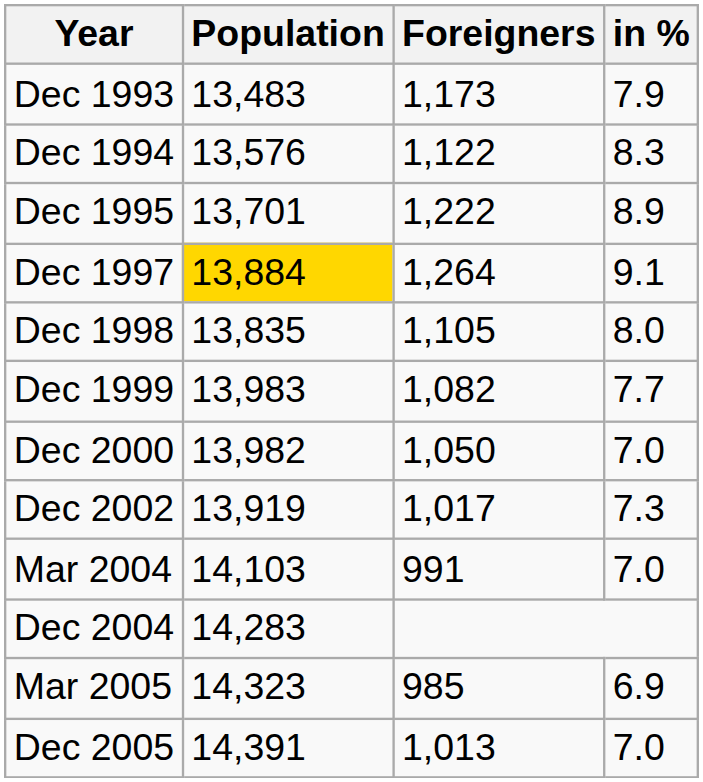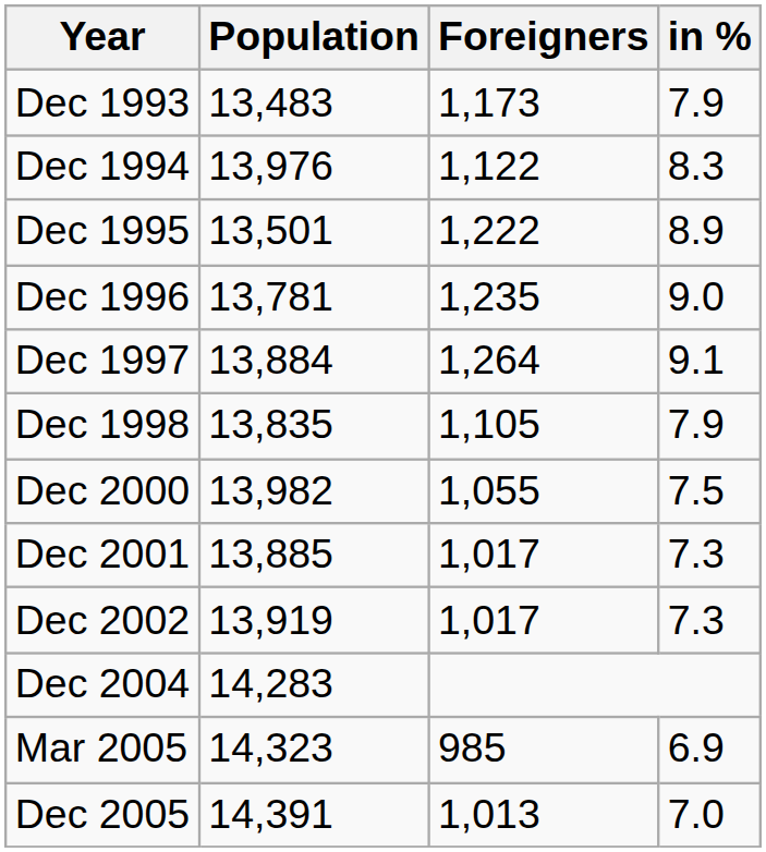Dec 1994 | Population: 13,576 -> 13,976
Dec 1995 | Population: 13,701 -> 13,501
+ row: Dec 1996 | 13,781 | 1,235 | 9.0
Dec 1997 | Population: gold background -> no background
Dec 1998 | in %: 8.0 -> 7.9
- row: Dec 1999 | 13,983 | 1,082 | 7.7
Dec 2000 | Foreigners: 1,050 -> 1,055
Dec 2000 | in %: 7.0 -> 7.5
+ row: Dec 2001 | 13,885 | 1,017 | 7.3
- row: Mar 2004 | 14,103 | 991 | 7.0
